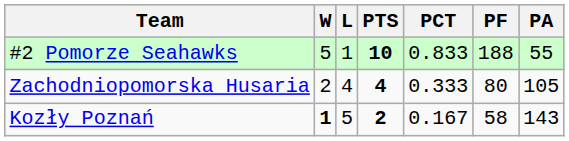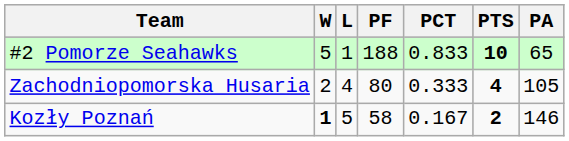columns swapped: PTS <-> PF
#2 Pomorze Seahawks | PA: 55 -> 65
Kozły Poznań | PA: 143 -> 146
